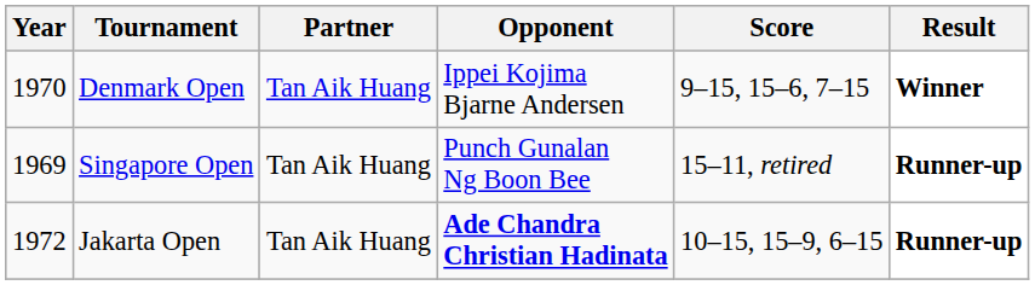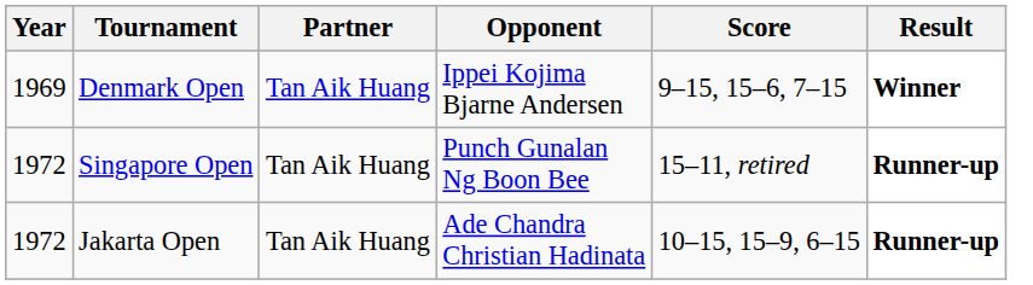Denmark Open | Year: 1970 -> 1969
Singapore Open | Year: 1969 -> 1972
Jakarta Open | Opponent: bold -> normal
